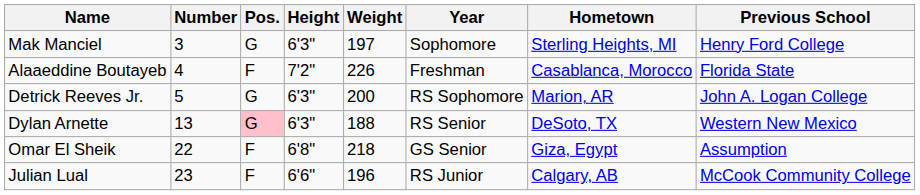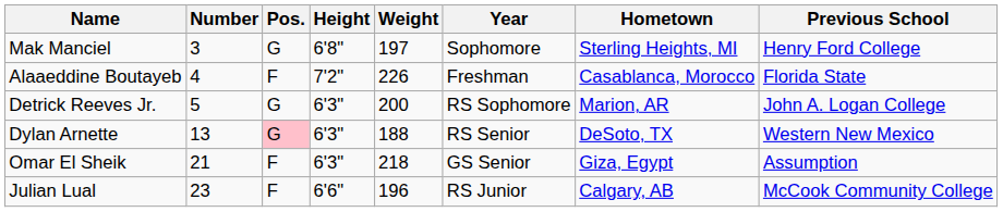Mak Manciel | Height: 6'3" -> 6'8"
Omar El Sheik | Number: 22 -> 21
Omar El Sheik | Height: 6'8" -> 6'3"
